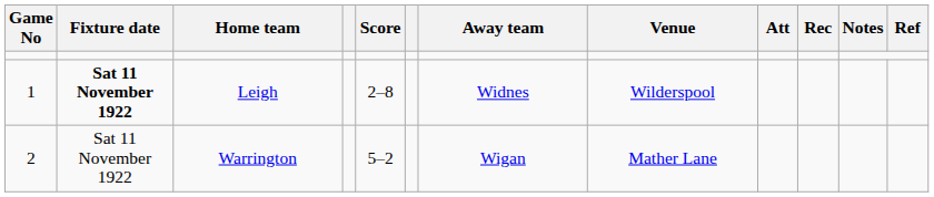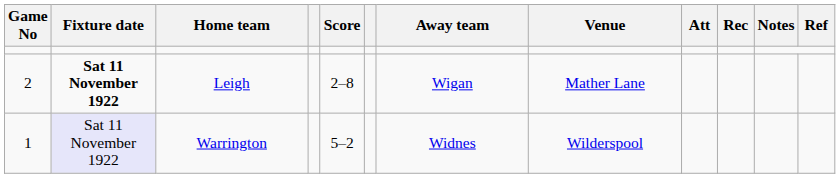Leigh | Game No: 1 -> 2
Leigh | Away team: Widnes -> Wigan
Leigh | Venue: Wilderspool -> Mather Lane
Warrington | Game No: 2 -> 1
Warrington | Fixture date: no background -> lavender background
Warrington | Away team: Wigan -> Widnes
Warrington | Venue: Mather Lane -> Wilderspool
